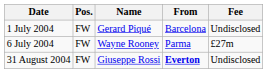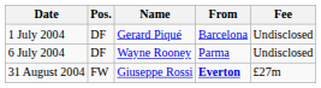1 July 2004 | Pos.: FW -> DF
6 July 2004 | Pos.: FW -> DF
6 July 2004 | Fee: £27m -> Undisclosed
31 August 2004 | Fee: Undisclosed -> £27m
